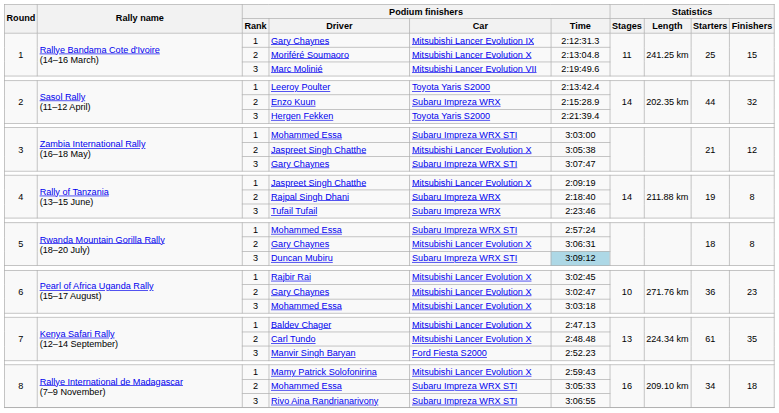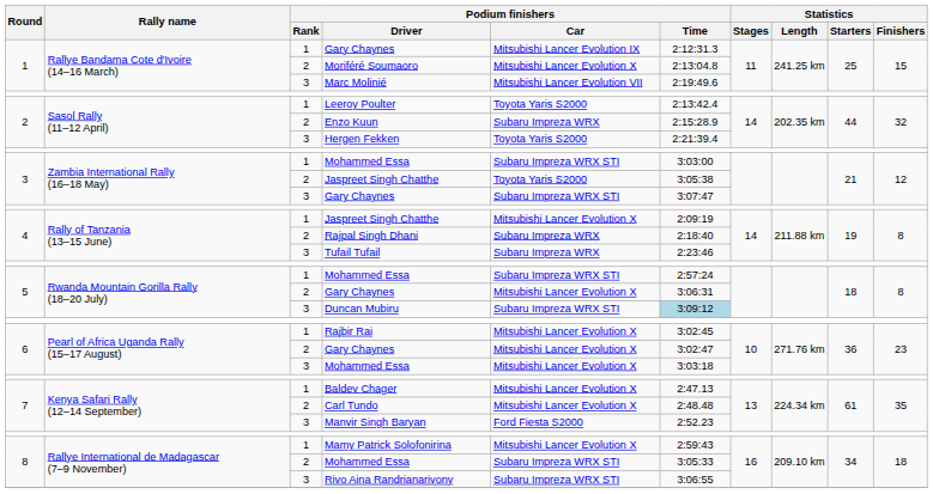3 / Jaspreet Singh Chatthe | Podium finishers / Car: Mitsubishi Lancer Evolution X -> Toyota Yaris S2000
